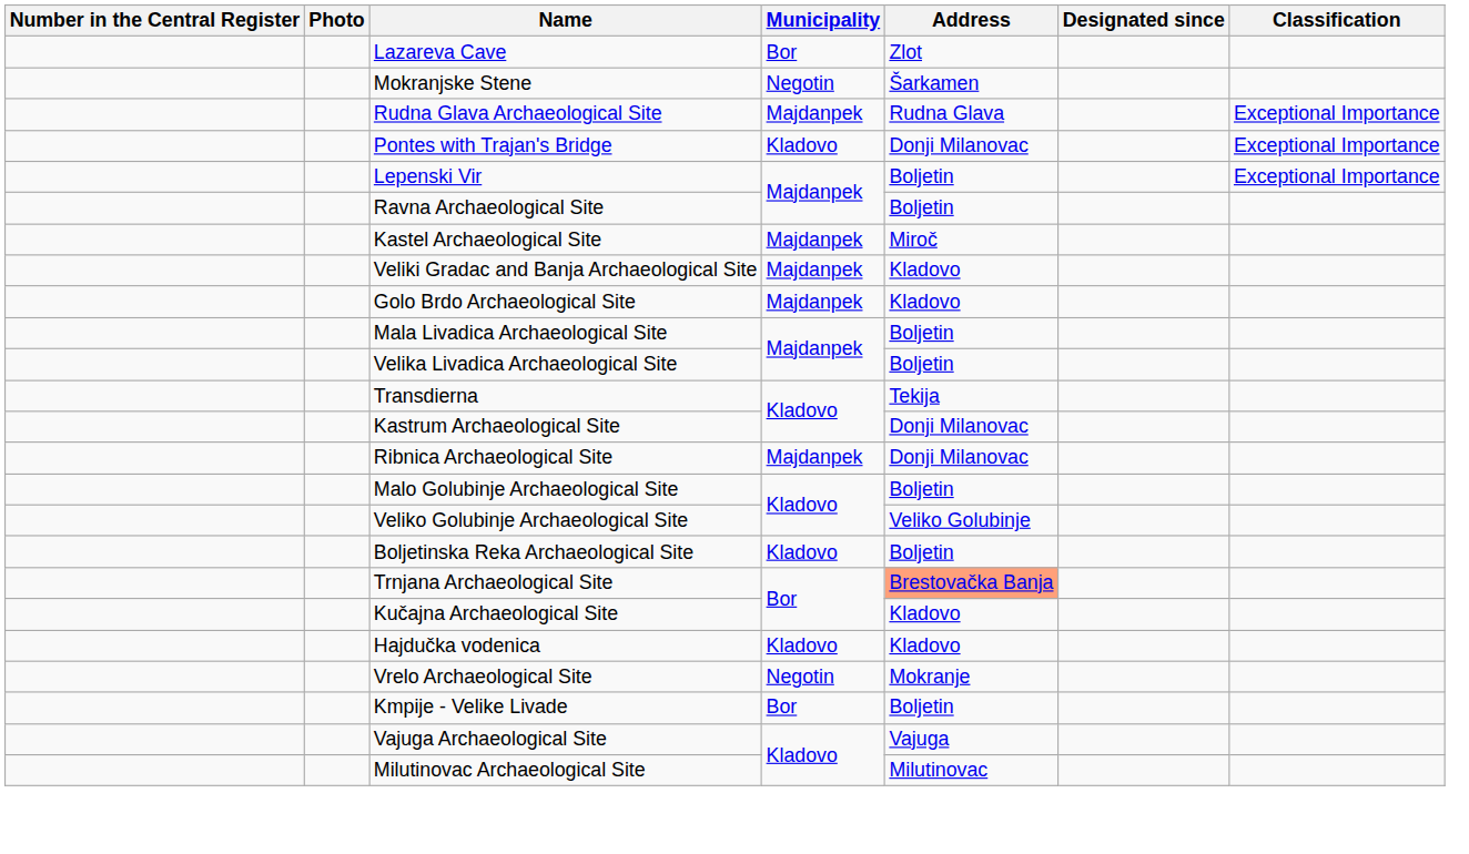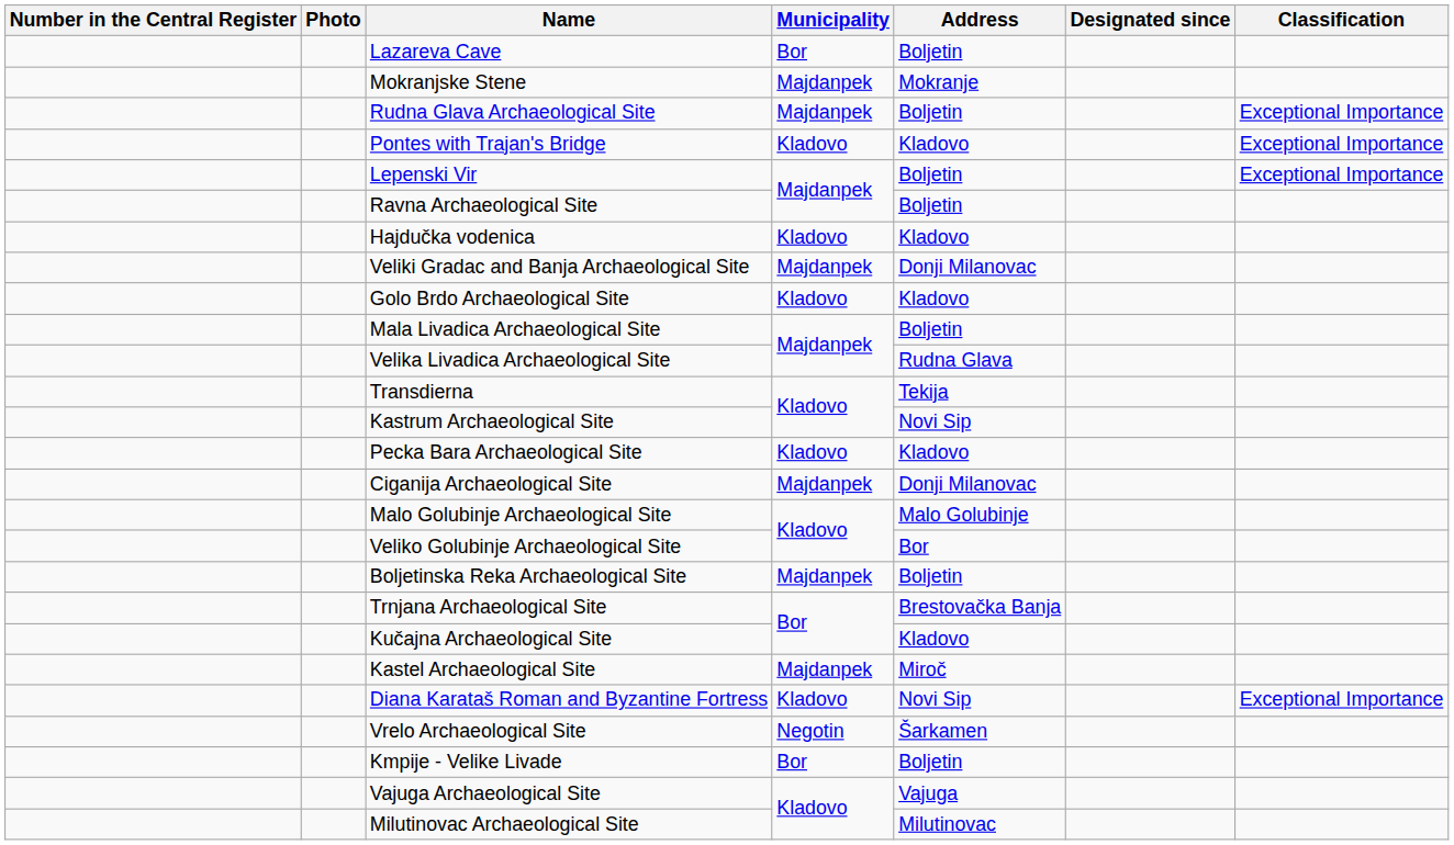Lazareva Cave | Address: Zlot -> Boljetin
Mokranjske Stene | Municipality: Negotin -> Majdanpek
Mokranjske Stene | Address: Šarkamen -> Mokranje
Rudna Glava Archaeological Site | Address: Rudna Glava -> Boljetin
Pontes with Trajan's Bridge | Address: Donji Milanovac -> Kladovo
rows swapped: Hajdučka vodenica <-> Kastel Archaeological Site
Veliki Gradac and Banja Archaeological Site | Address: Kladovo -> Donji Milanovac
Golo Brdo Archaeological Site | Municipality: Majdanpek -> Kladovo
Velika Livadica Archaeological Site | Address: Boljetin -> Rudna Glava
Kastrum Archaeological Site | Address: Donji Milanovac -> Novi Sip
- row: Ribnica Archaeological Site | Majdanpek | Donji Milanovac
+ row: Pecka Bara Archaeological Site | Kladovo | Kladovo
+ row: Ciganija Archaeological Site | Majdanpek | Donji Milanovac
Malo Golubinje Archaeological Site | Address: Boljetin -> Malo Golubinje
Veliko Golubinje Archaeological Site | Address: Veliko Golubinje -> Bor
Boljetinska Reka Archaeological Site | Municipality: Kladovo -> Majdanpek
Trnjana Archaeological Site | Address: lightsalmon background -> no background
+ row: Diana Karataš Roman and Byzantine Fortress | Kladovo | Novi Sip | Exceptional Importance
Vrelo Archaeological Site | Address: Mokranje -> Šarkamen
